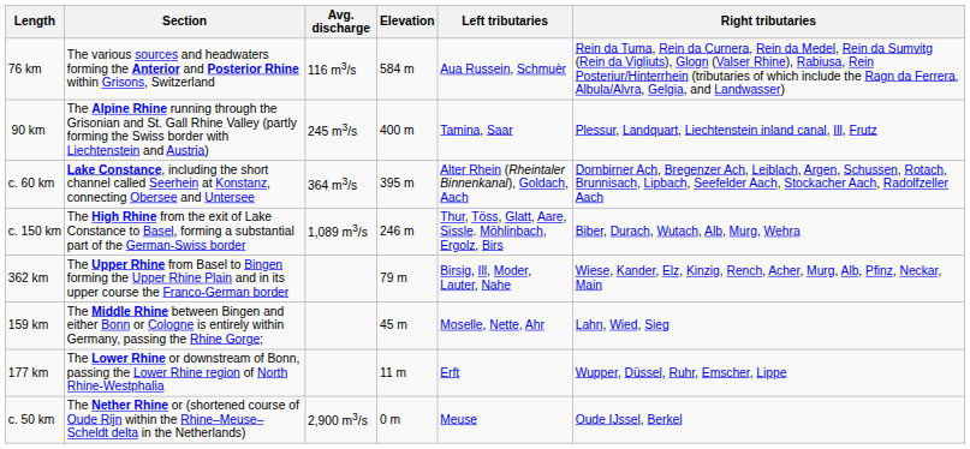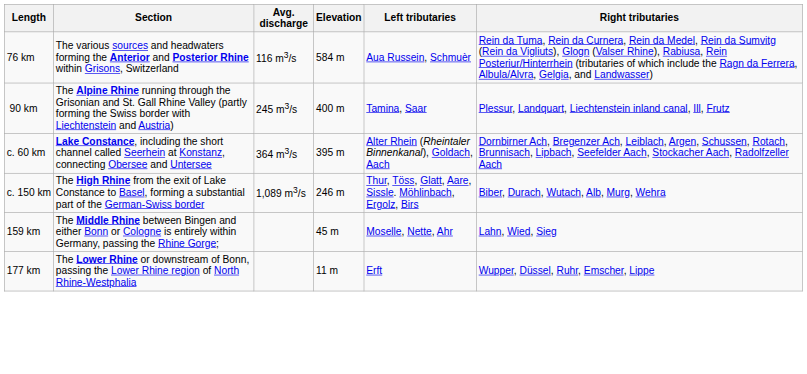- row: 362 km | The Upper Rhine from Basel to Bingen forming the Upper Rhine Plain and in its upper course the Franco-German border | 79 m | Birsig, Ill, Moder, Lauter, Nahe | Wiese, Kander, Elz, Kinzig, Rench, Acher, Murg, Alb, Pfinz, Neckar, Main
- row: c. 50 km | The Nether Rhine or (shortened course of Oude Rijn within the Rhine–Meuse–Scheldt delta in the Netherlands) | 2,900 m3/s | 0 m | Meuse | Oude IJssel, Berkel
